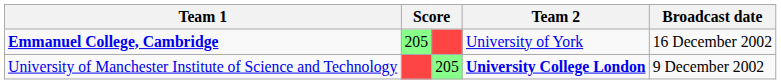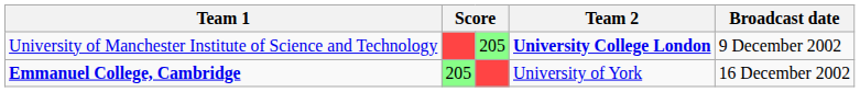rows swapped: University of Manchester Institute of Science and Technology <-> Emmanuel College, Cambridge
